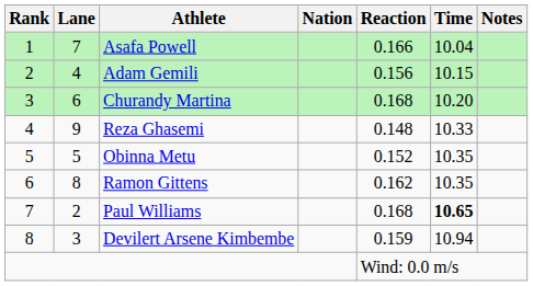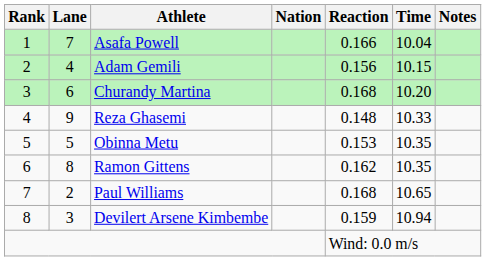Obinna Metu | Reaction: 0.152 -> 0.153
Paul Williams | Time: bold -> normal
